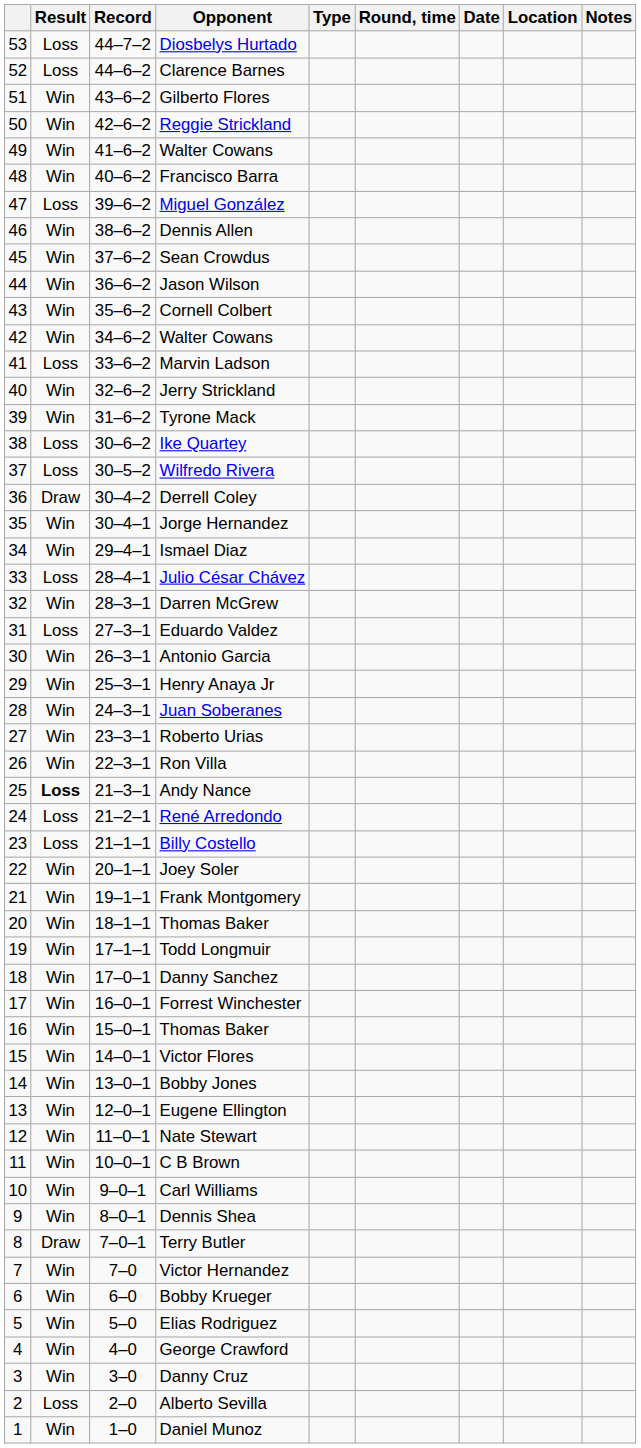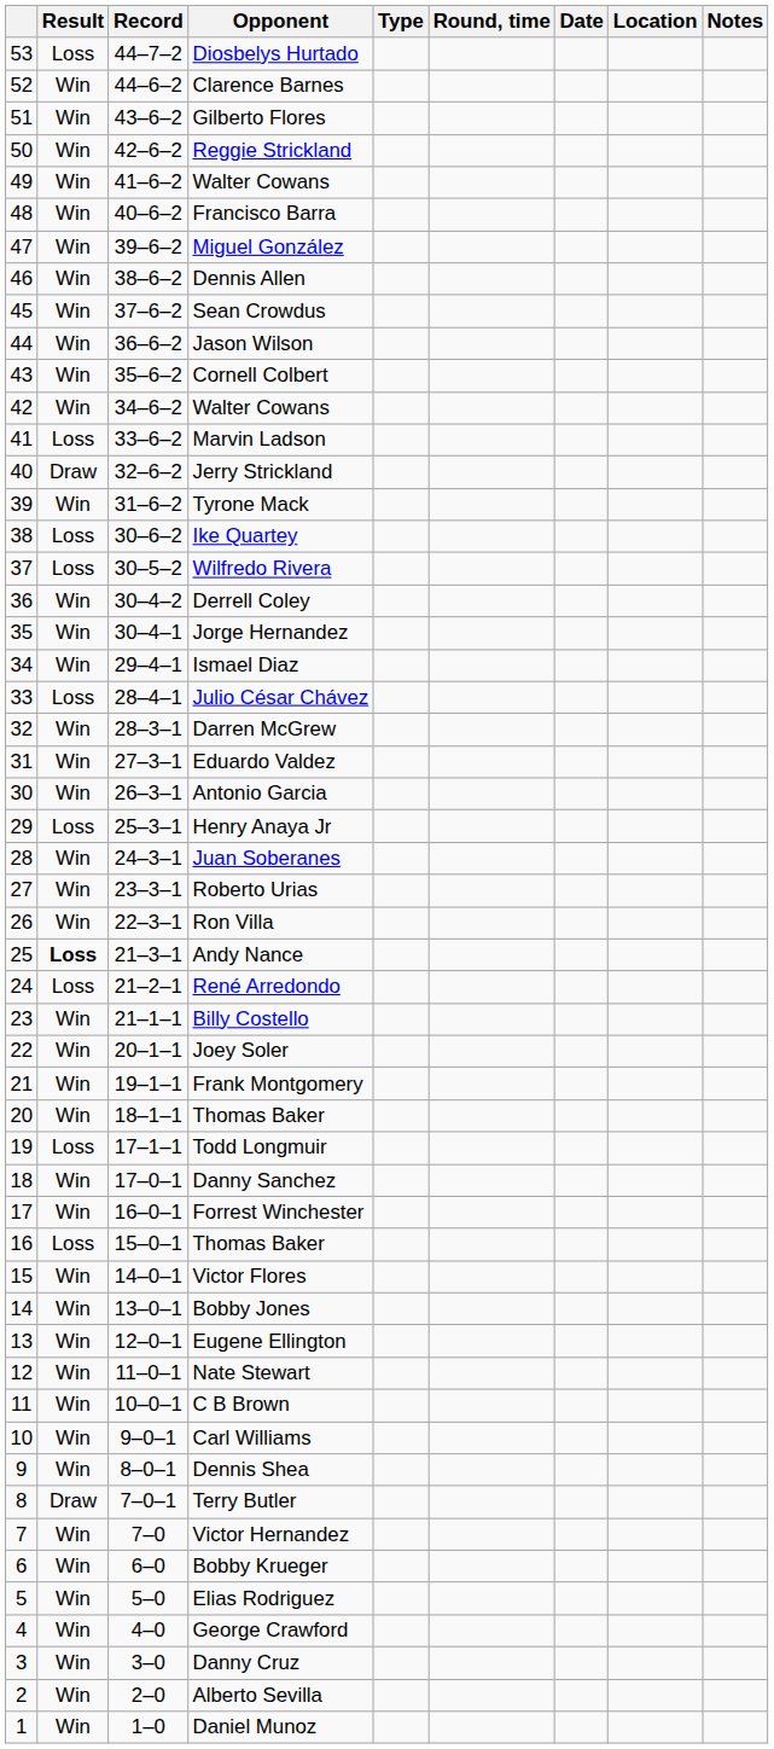Clarence Barnes | Result: Loss -> Win
Miguel González | Result: Loss -> Win
Jerry Strickland | Result: Win -> Draw
Derrell Coley | Result: Draw -> Win
Eduardo Valdez | Result: Loss -> Win
Henry Anaya Jr | Result: Win -> Loss
Billy Costello | Result: Loss -> Win
Todd Longmuir | Result: Win -> Loss
16 / Thomas Baker | Result: Win -> Loss
Alberto Sevilla | Result: Loss -> Win
